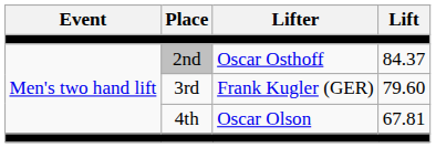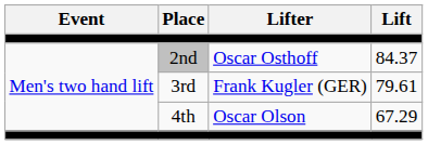3rd | Lift: 79.60 -> 79.61
4th | Lift: 67.81 -> 67.29
